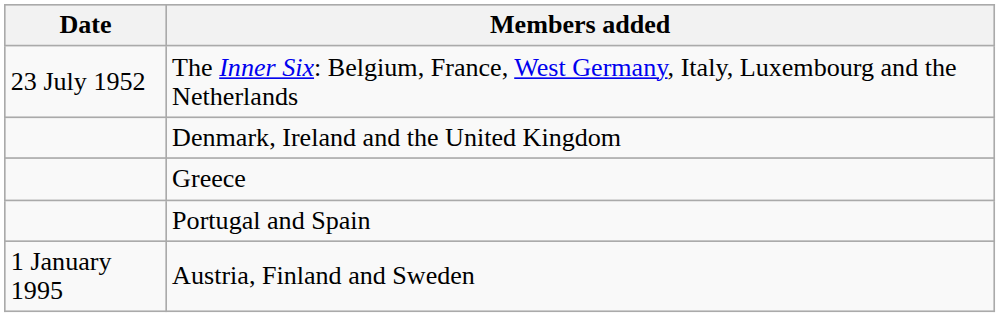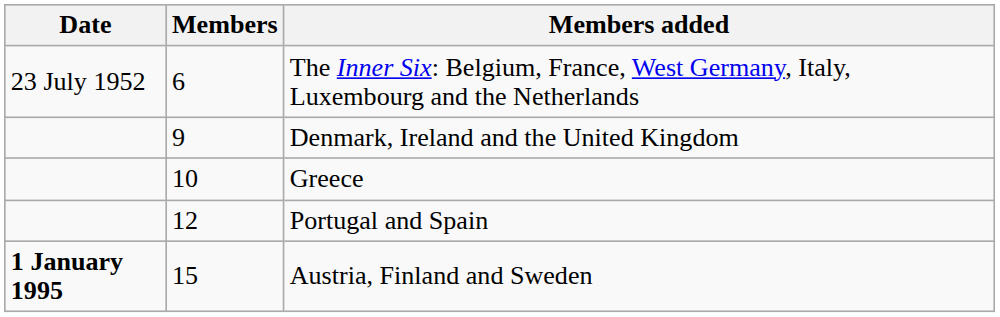+ column: Members | 6 | 9 | 10 | 12 | 15
Austria, Finland and Sweden | Date: normal -> bold
